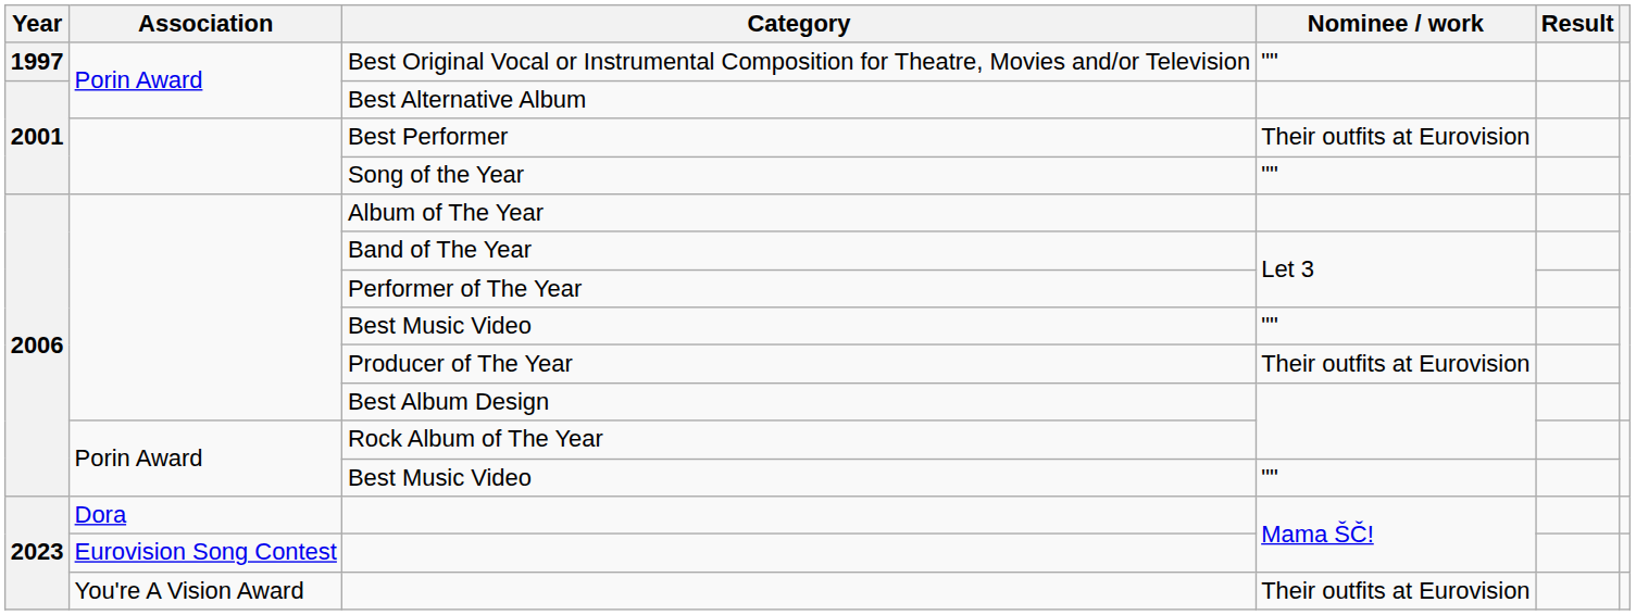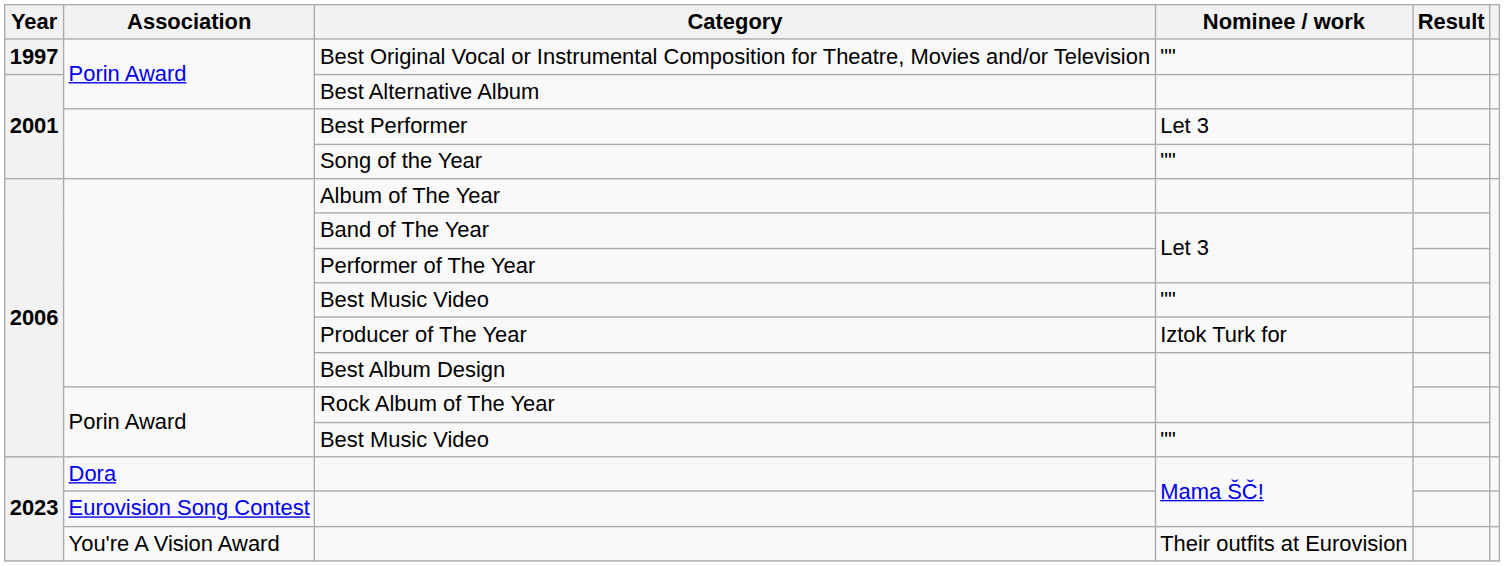Best Performer | Nominee / work: Their outfits at Eurovision -> Let 3
Producer of The Year | Nominee / work: Their outfits at Eurovision -> Iztok Turk for
